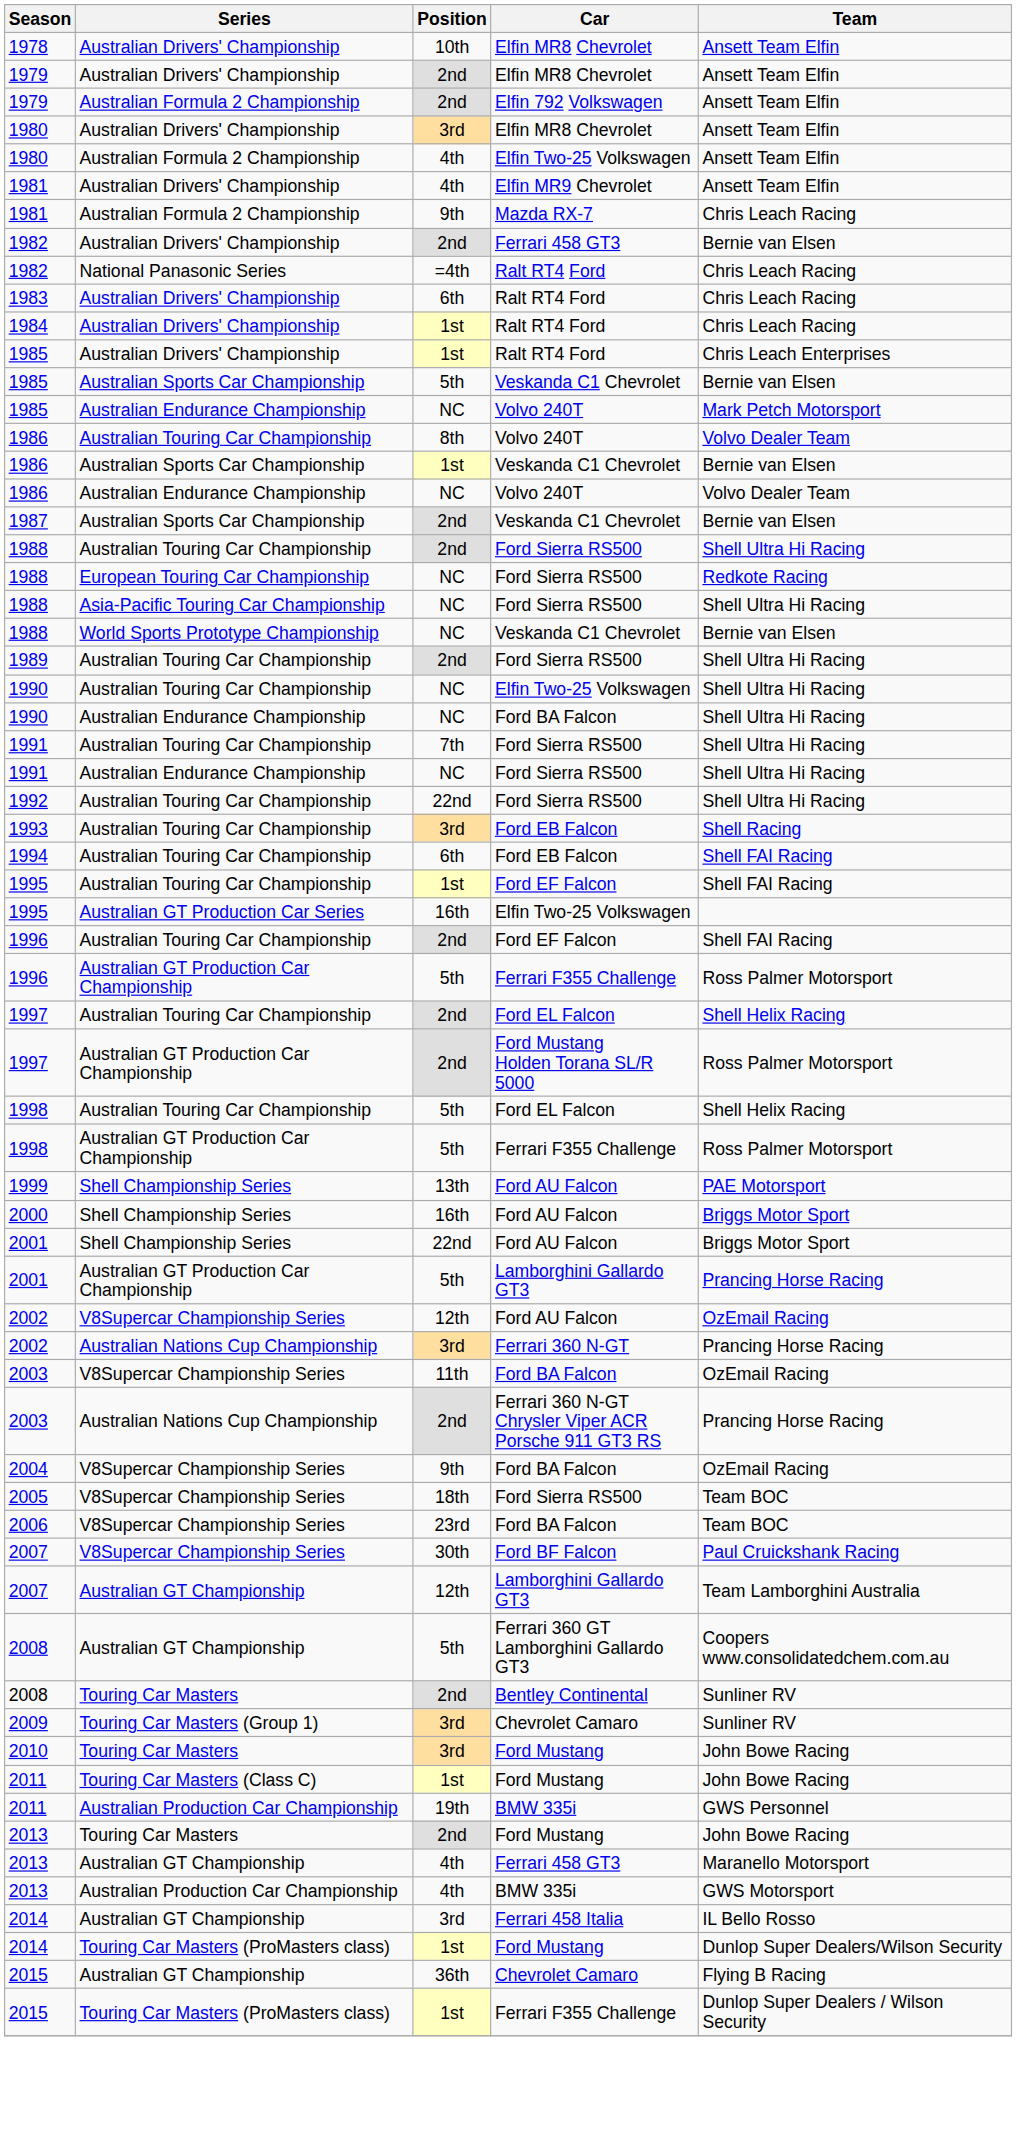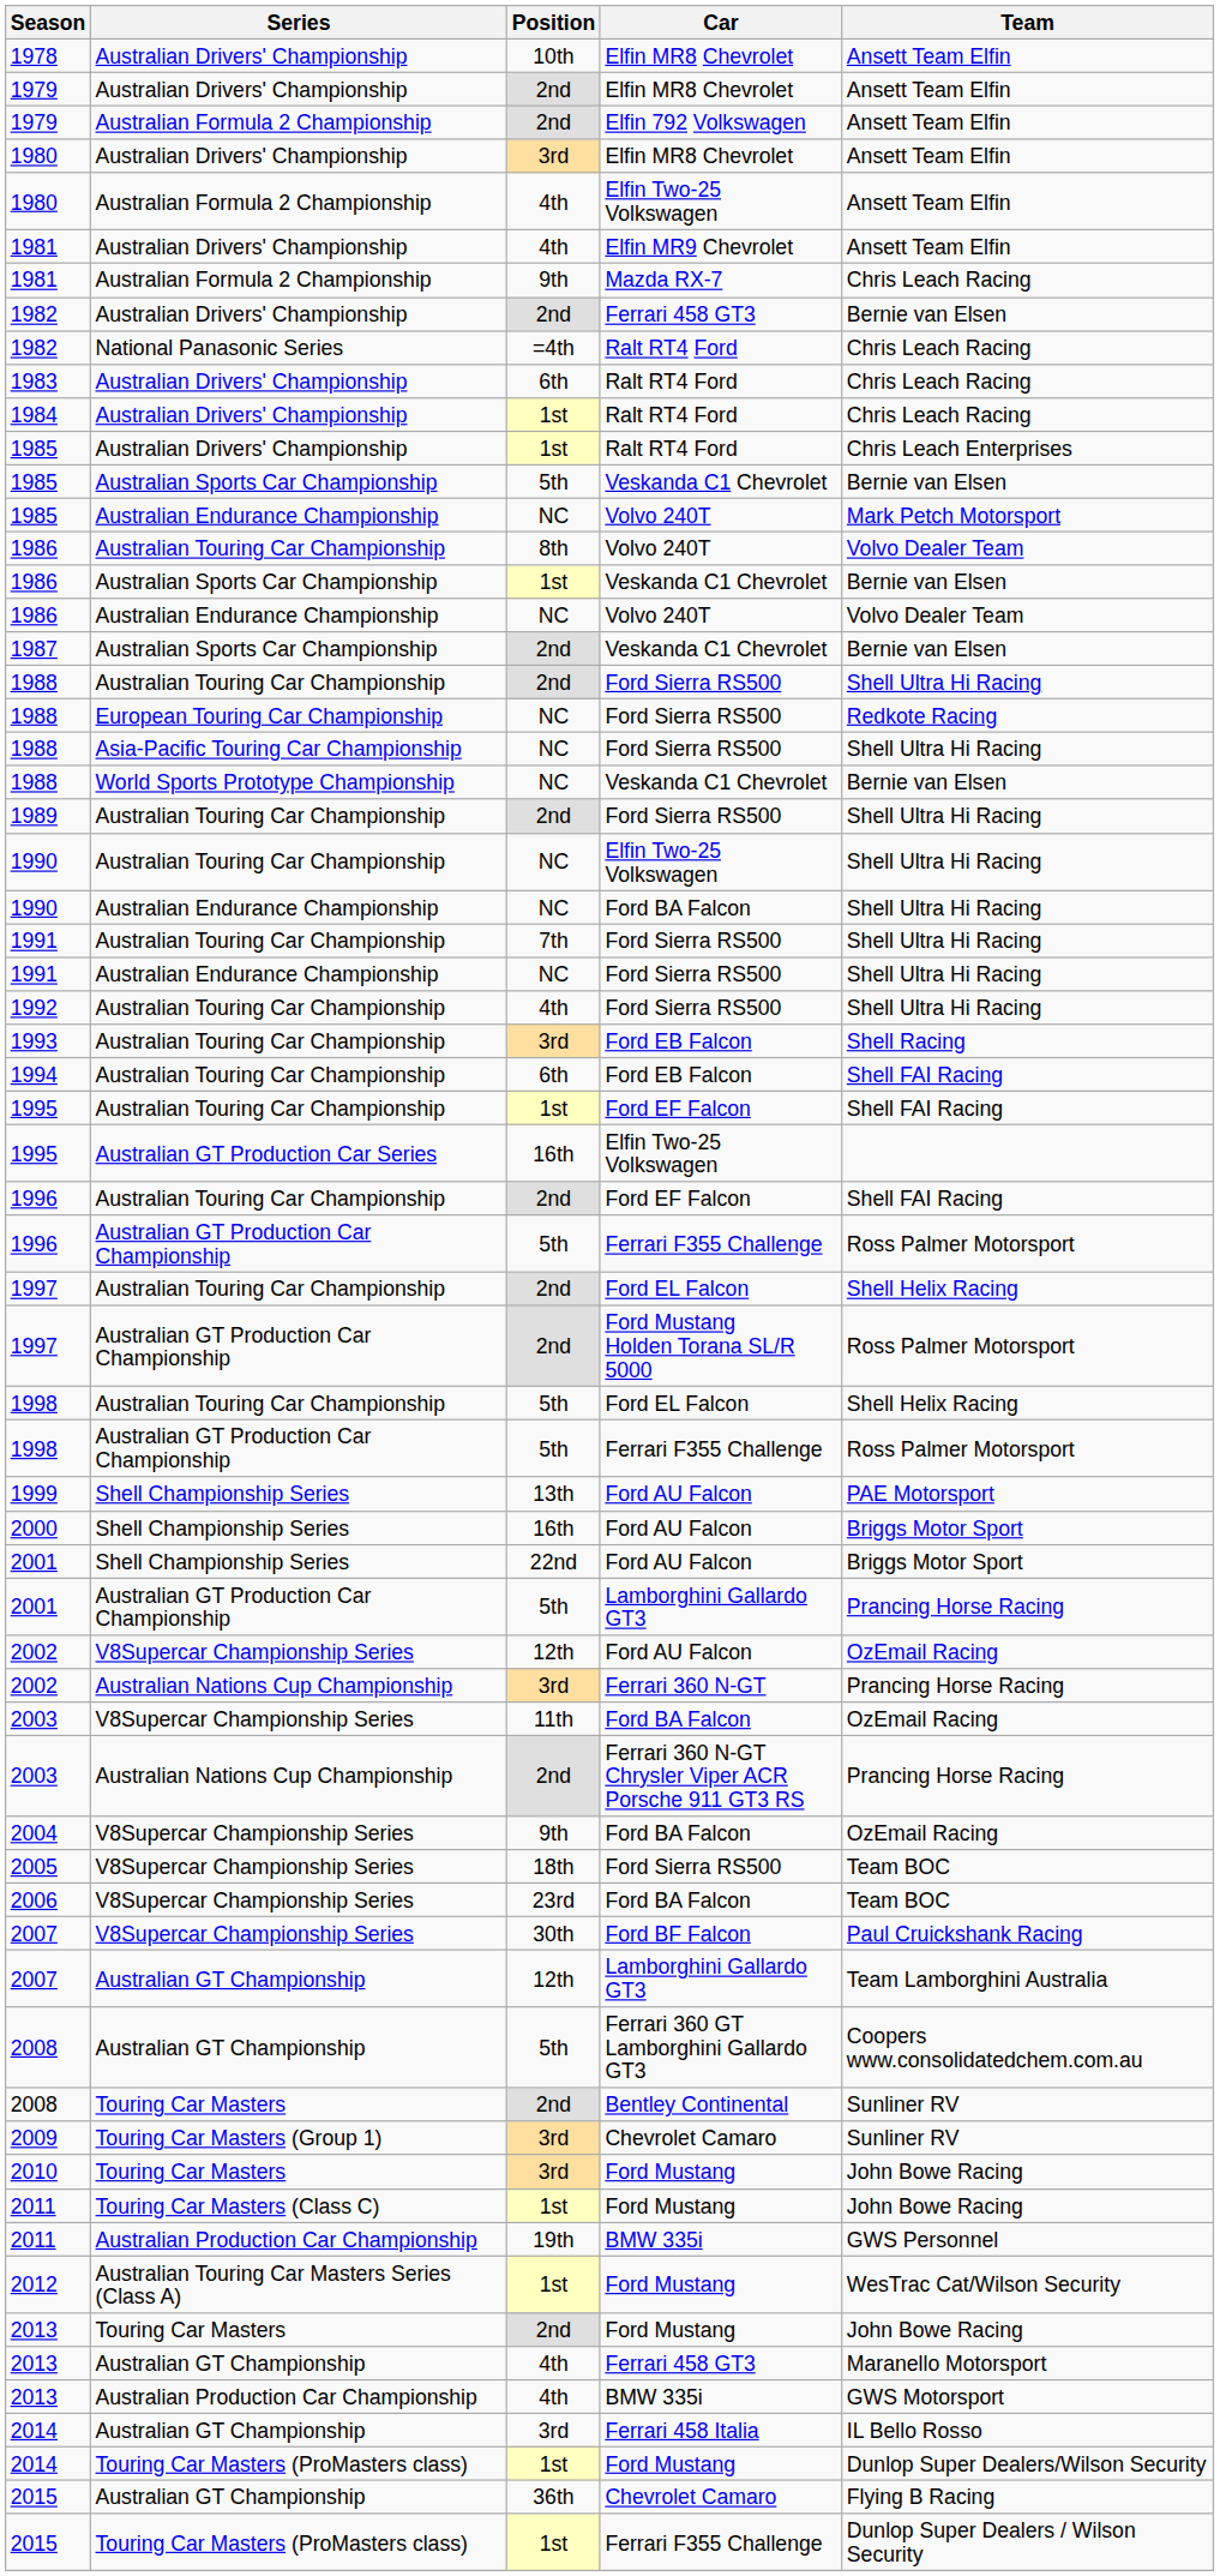1992 | Position: 22nd -> 4th
+ row: 2012 | Australian Touring Car Masters Series (Class A) | 1st | Ford Mustang | WesTrac Cat/Wilson Security
